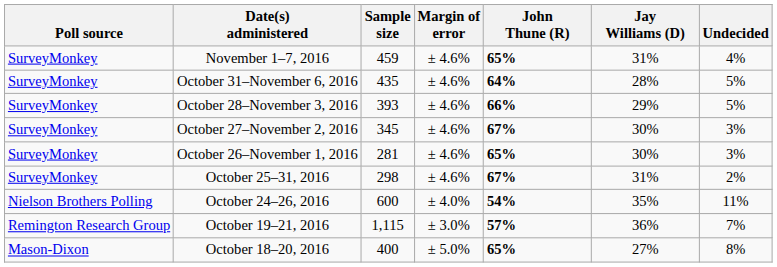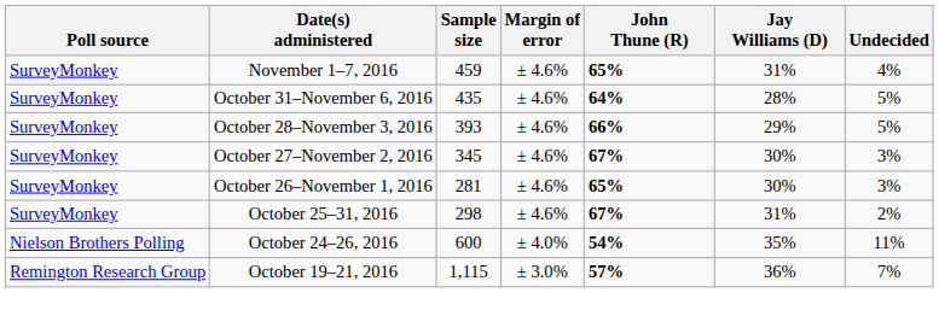- row: Mason-Dixon | October 18–20, 2016 | 400 | ± 5.0% | 65% | 27% | 8%
